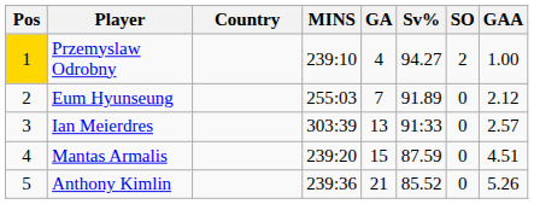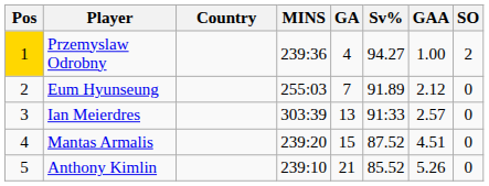columns swapped: GAA <-> SO
Przemyslaw Odrobny | MINS: 239:10 -> 239:36
Mantas Armalis | Sv%: 87.59 -> 87.52
Anthony Kimlin | MINS: 239:36 -> 239:10
